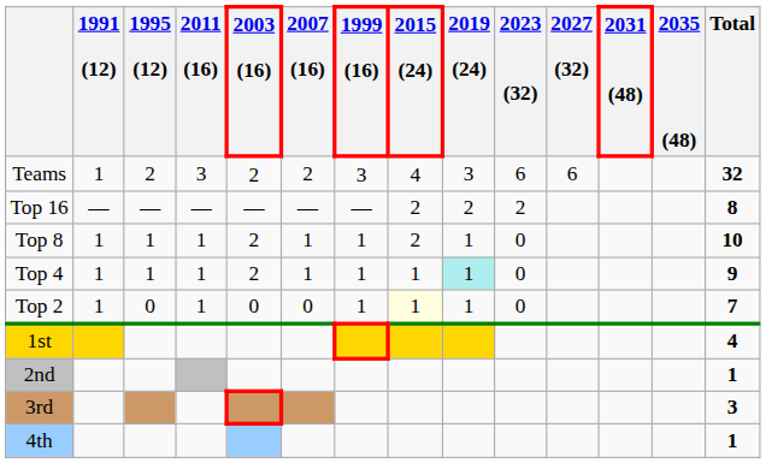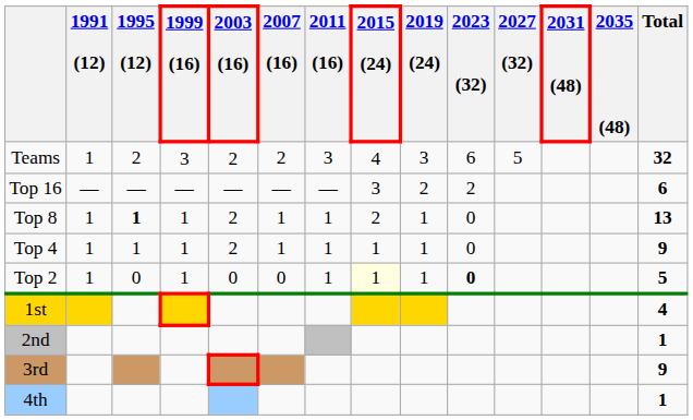columns swapped: 1999 (16) <-> 2011 (16)
Teams | 2027 (32): 6 -> 5
Top 16 | 2015 (24): 2 -> 3
Top 16 | Total: 8 -> 6
Top 8 | 1995 (12): normal -> bold
Top 8 | Total: 10 -> 13
Top 4 | 2019 (24): paleturquoise background -> no background
Top 2 | 2023 (32): normal -> bold
Top 2 | Total: 7 -> 5
3rd | Total: 3 -> 9
